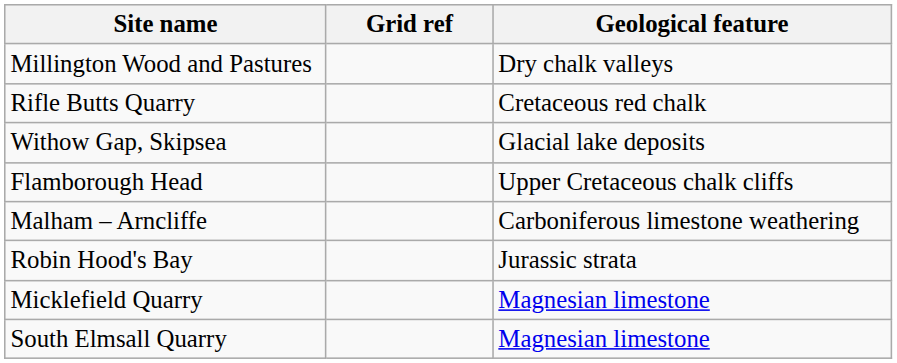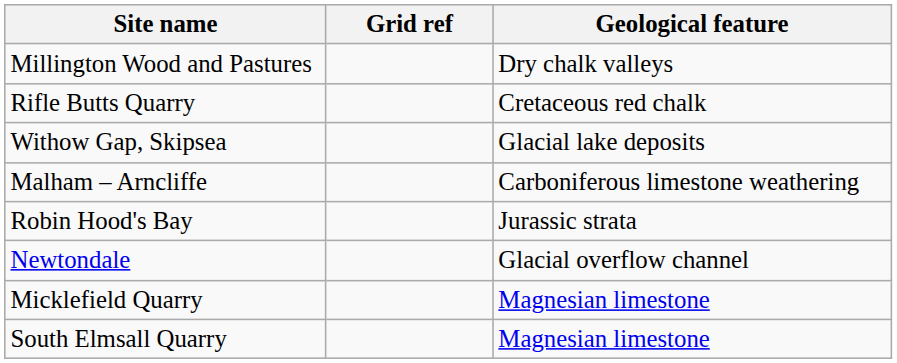- row: Flamborough Head | Upper Cretaceous chalk cliffs
+ row: Newtondale | Glacial overflow channel
